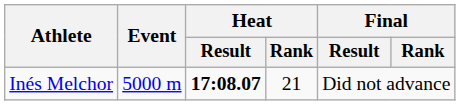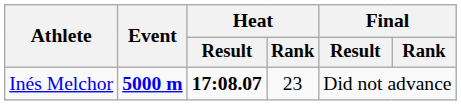Inés Melchor | Event: normal -> bold
Inés Melchor | Heat / Rank: 21 -> 23
